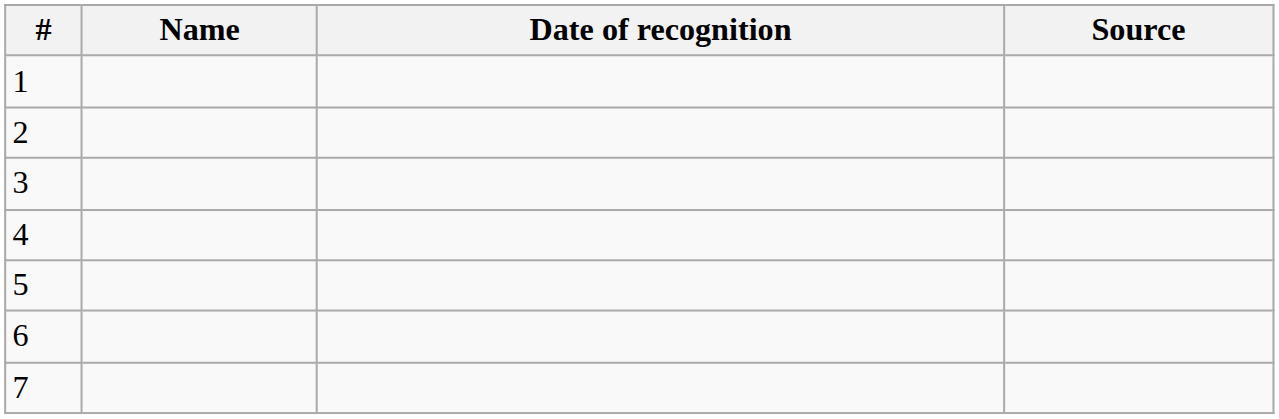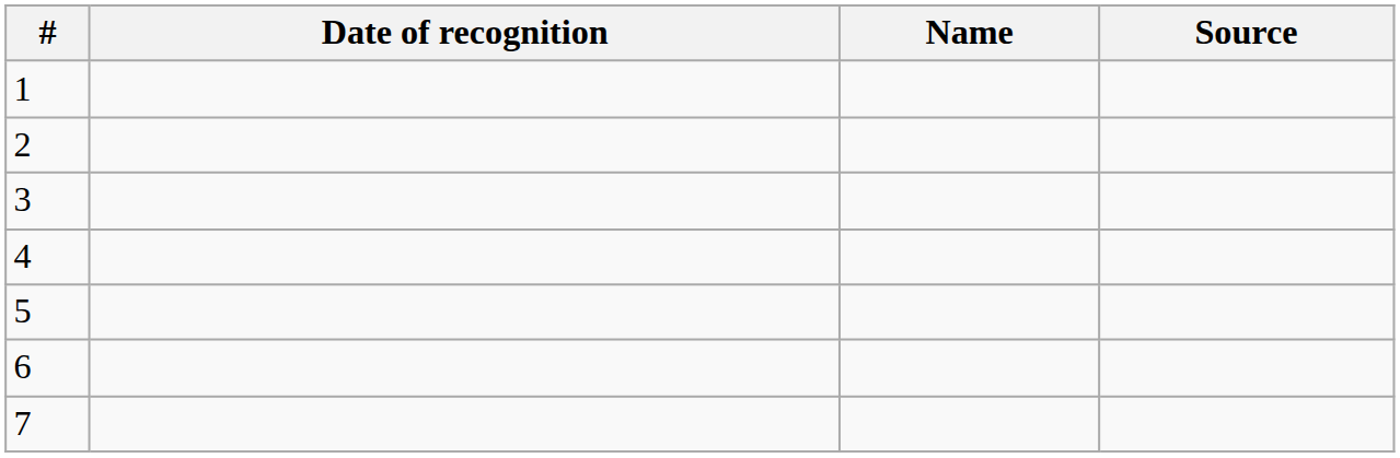columns swapped: Name <-> Date of recognition
